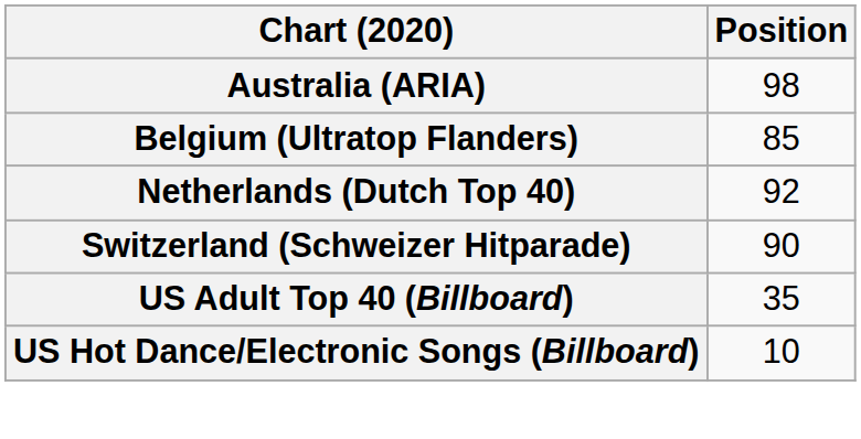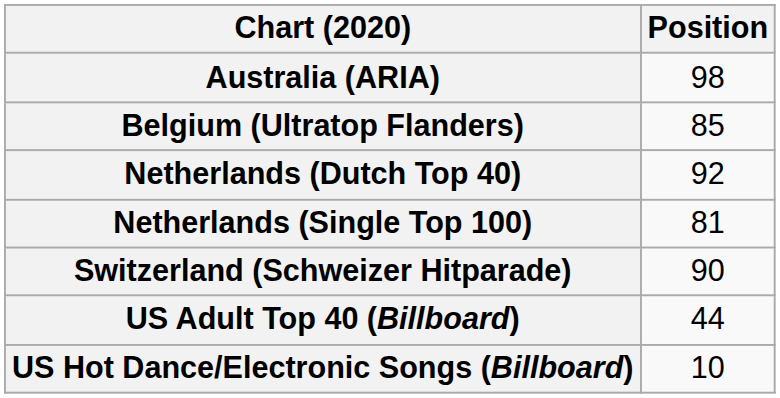+ row: Netherlands (Single Top 100) | 81
US Adult Top 40 (Billboard) | Position: 35 -> 44
